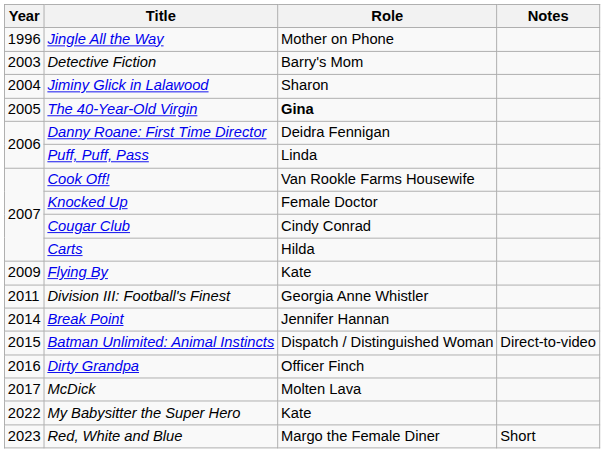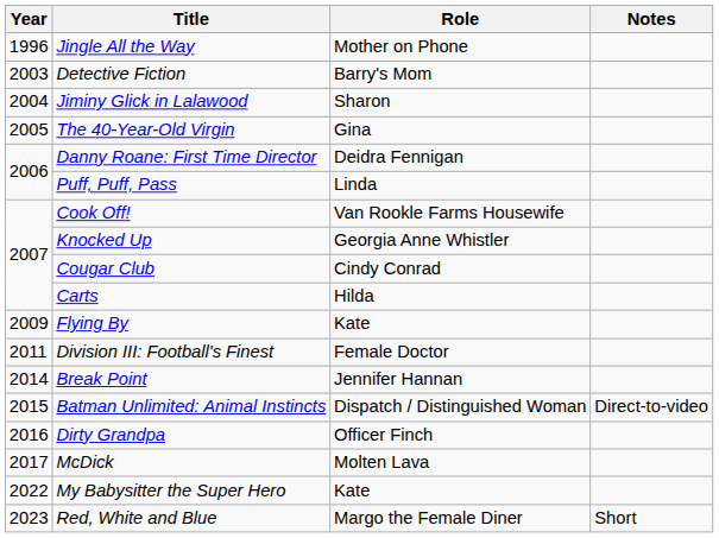The 40-Year-Old Virgin | Role: bold -> normal
Knocked Up | Role: Female Doctor -> Georgia Anne Whistler
Division III: Football's Finest | Role: Georgia Anne Whistler -> Female Doctor
